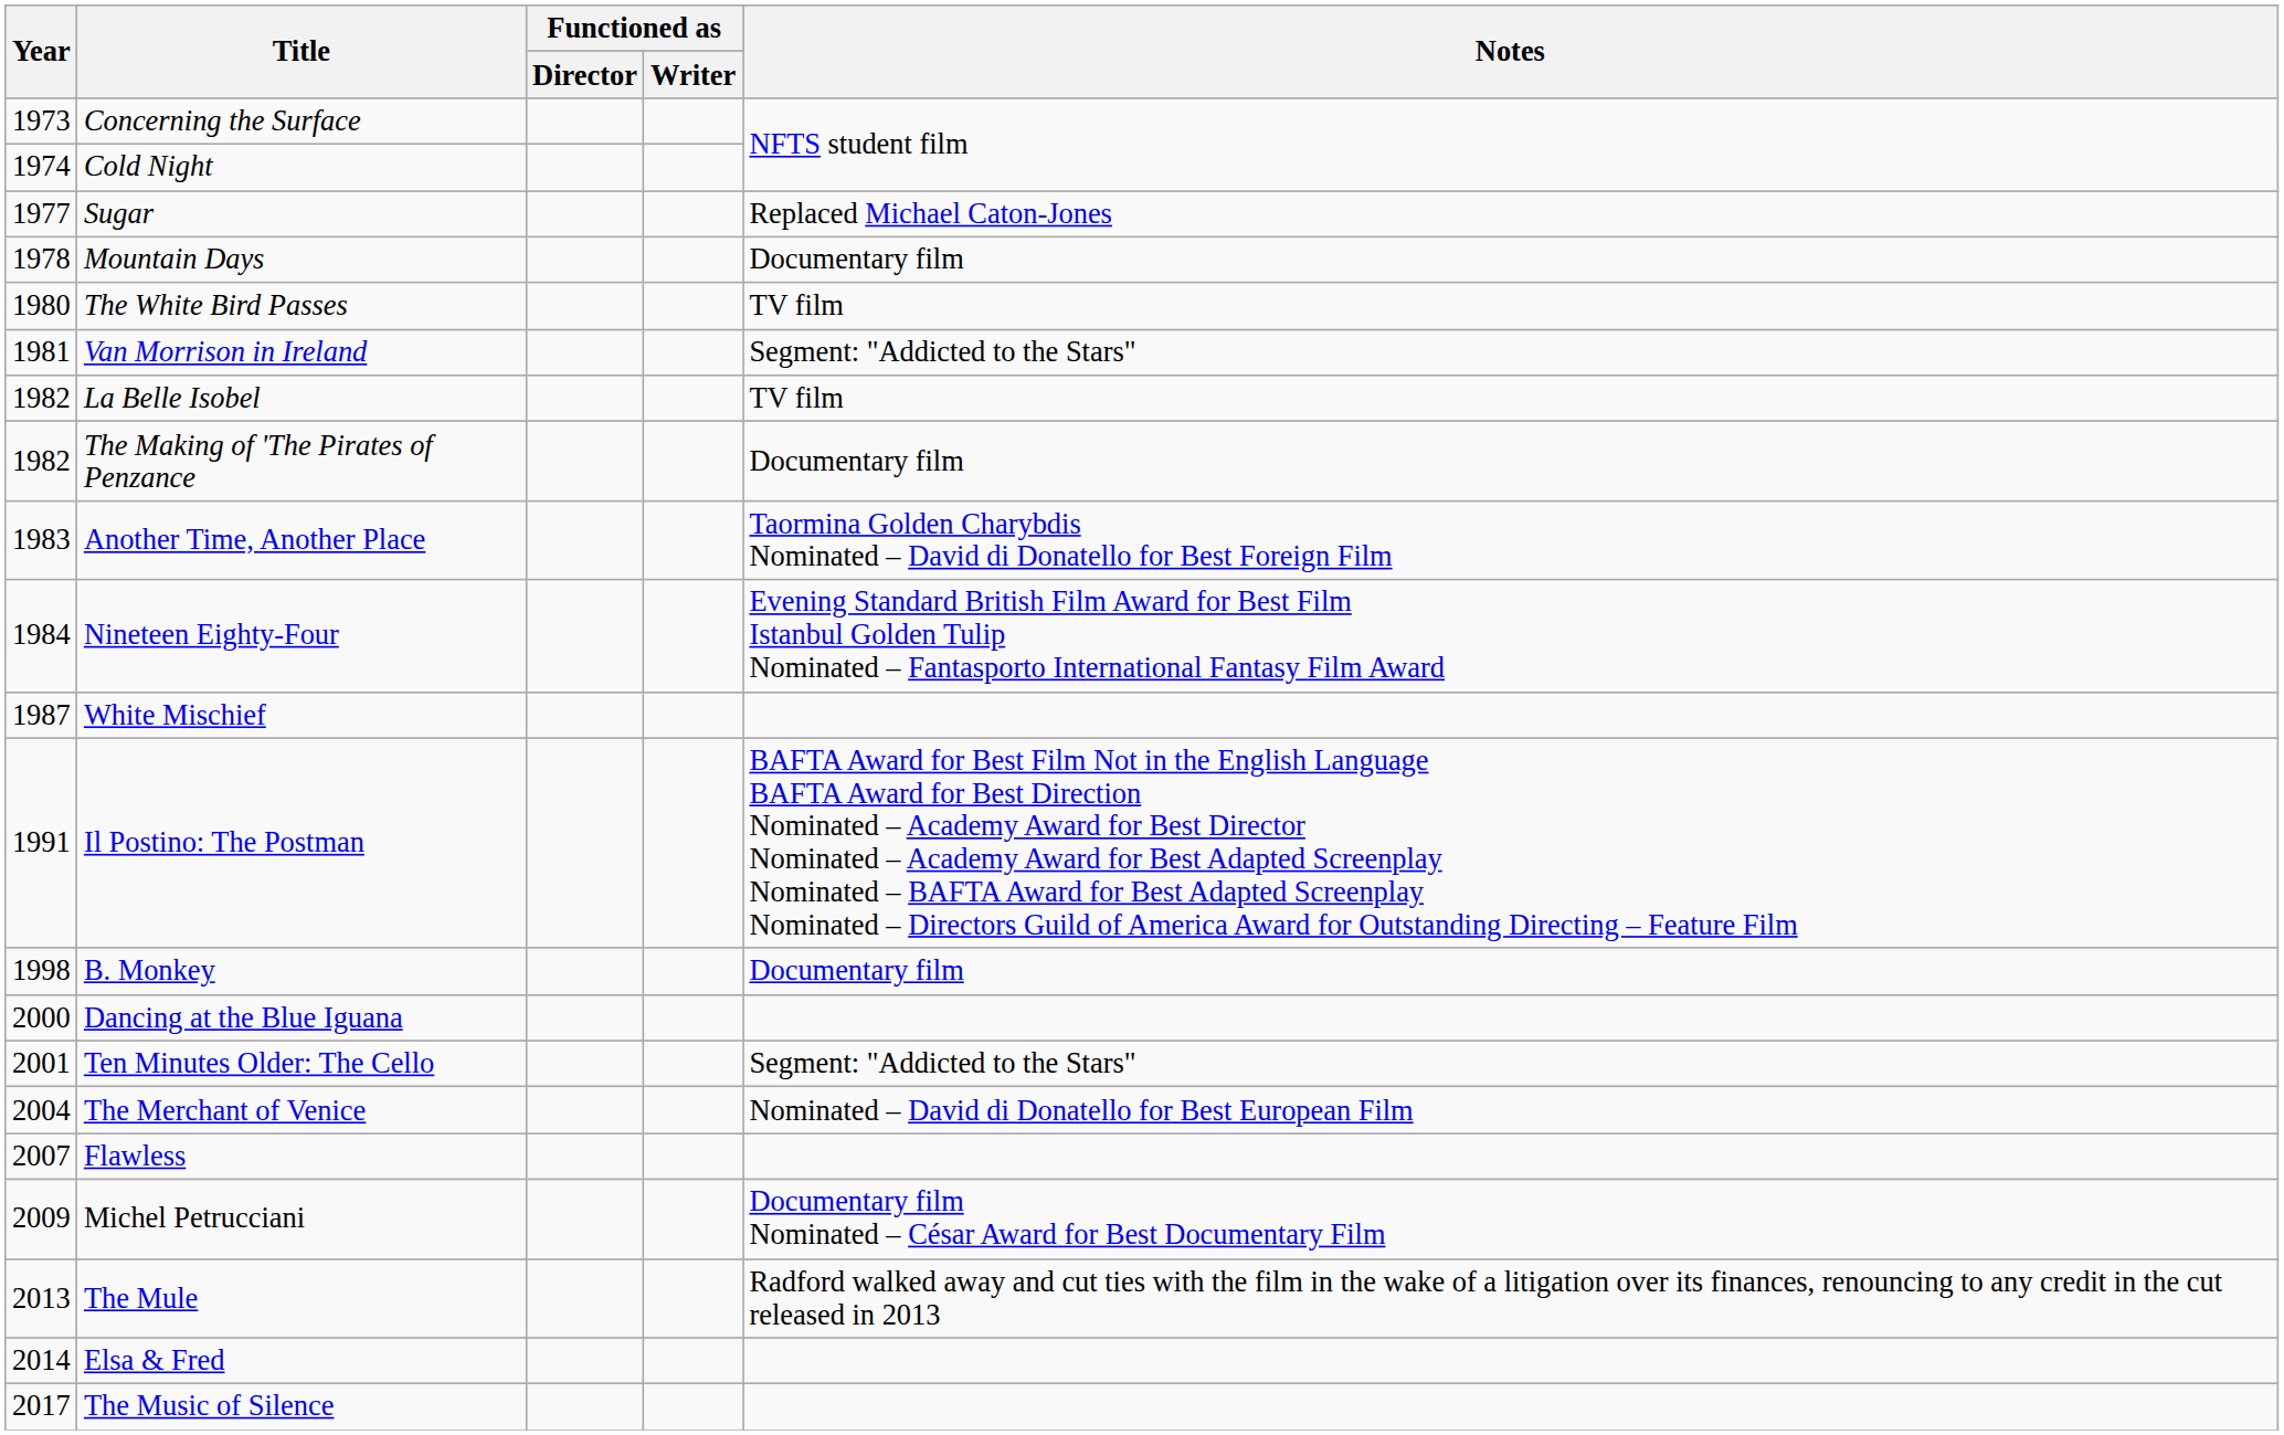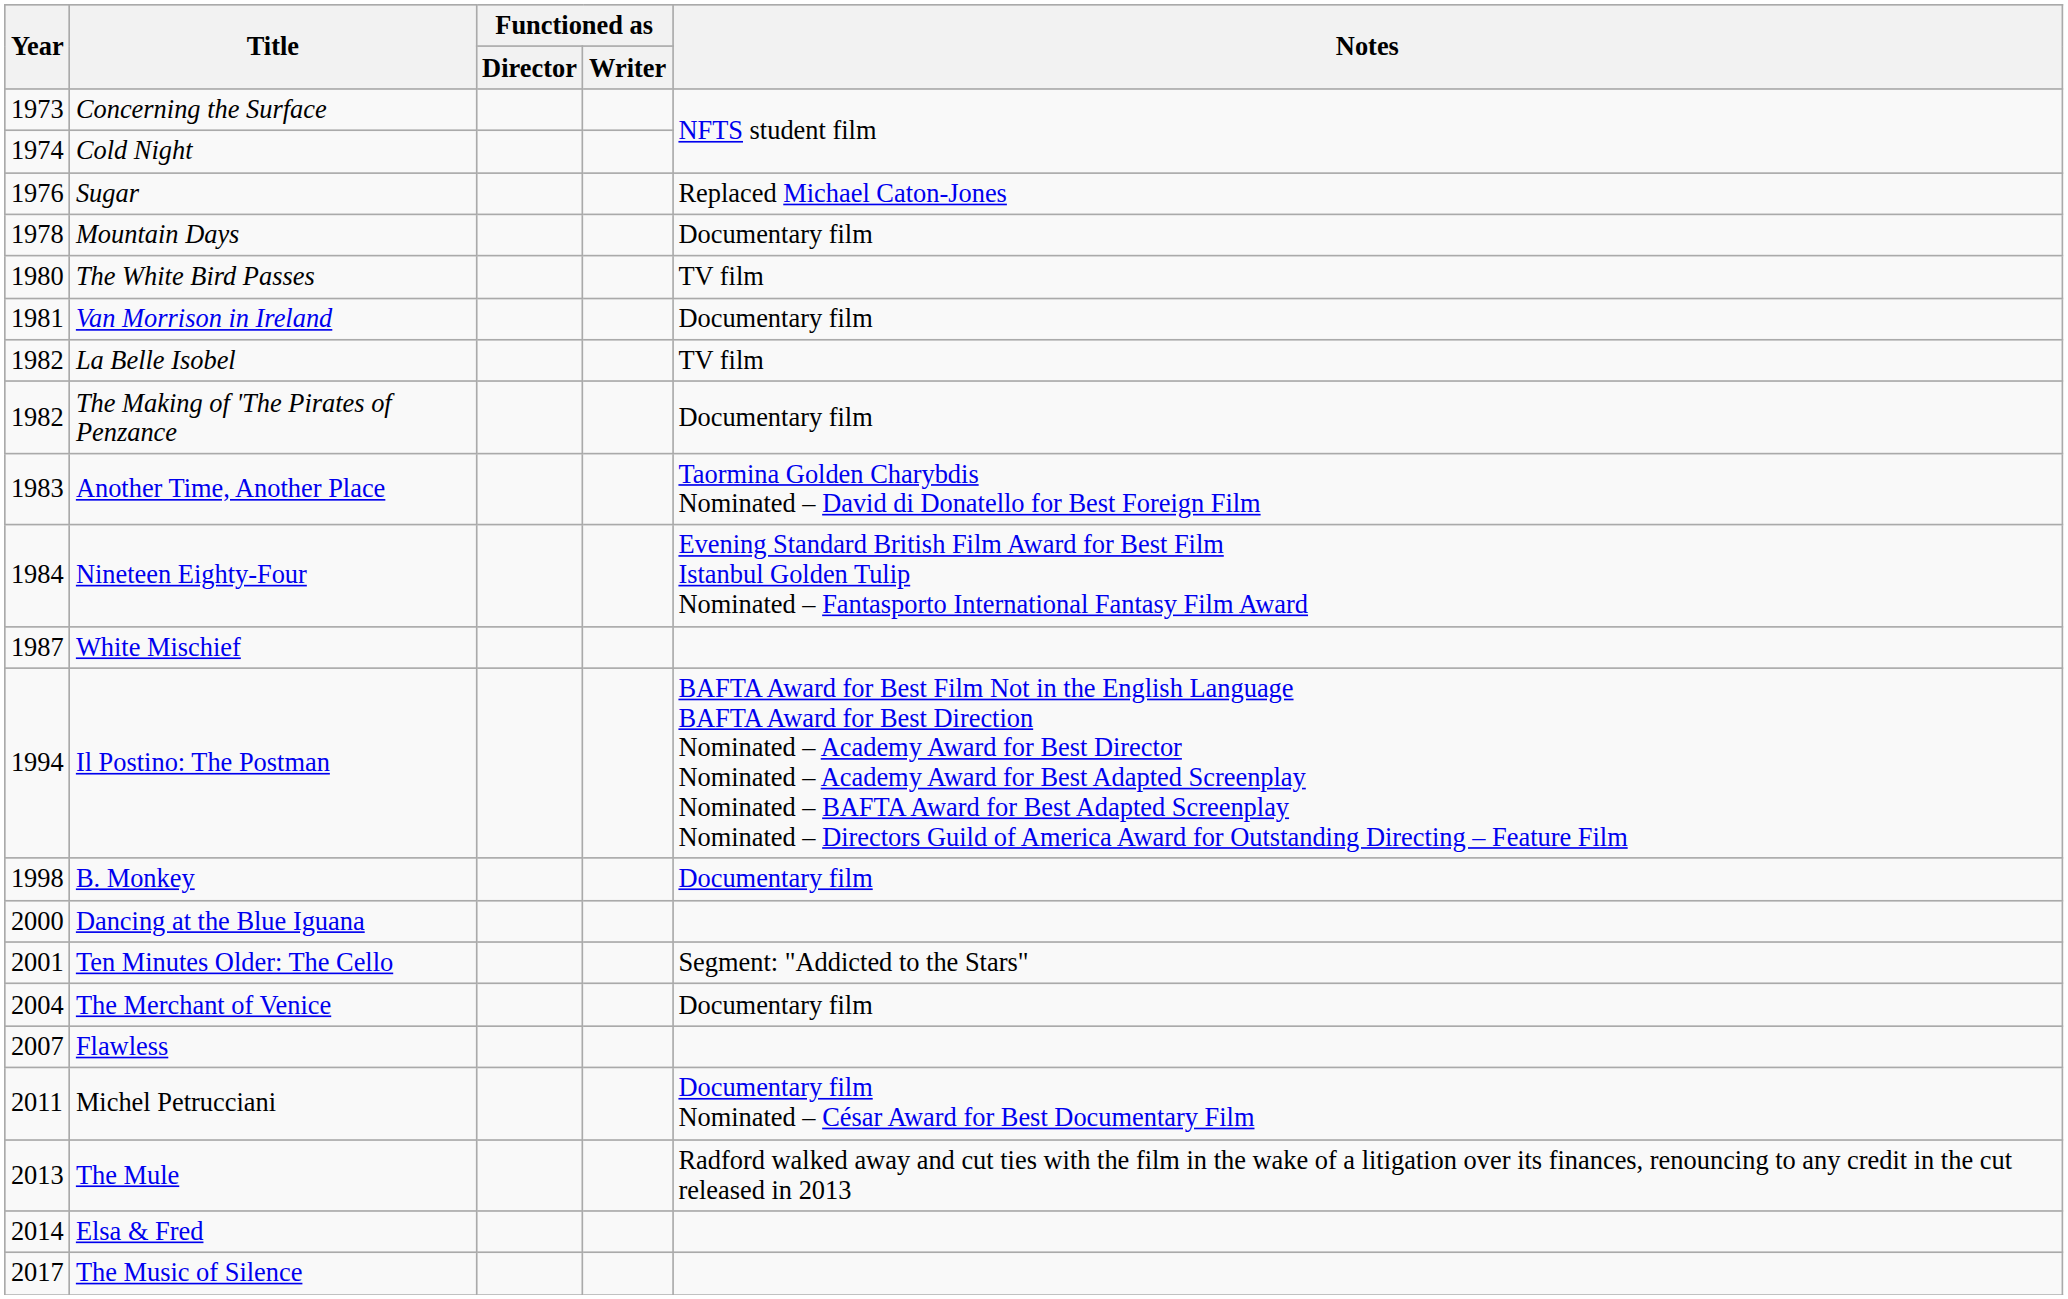Sugar | Year: 1977 -> 1976
Van Morrison in Ireland | Notes: Segment: "Addicted to the Stars" -> Documentary film
Il Postino: The Postman | Year: 1991 -> 1994
The Merchant of Venice | Notes: Nominated – David di Donatello for Best European Film -> Documentary film
Michel Petrucciani | Year: 2009 -> 2011
